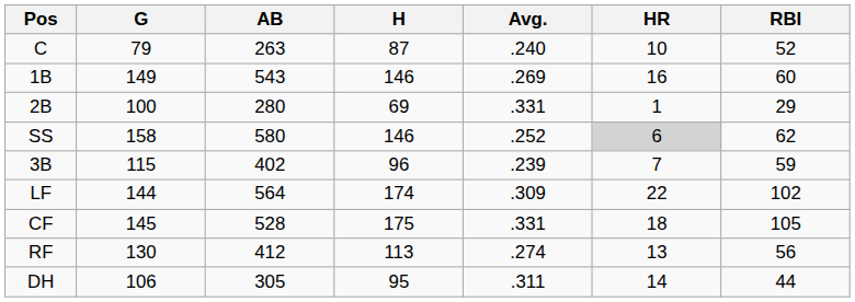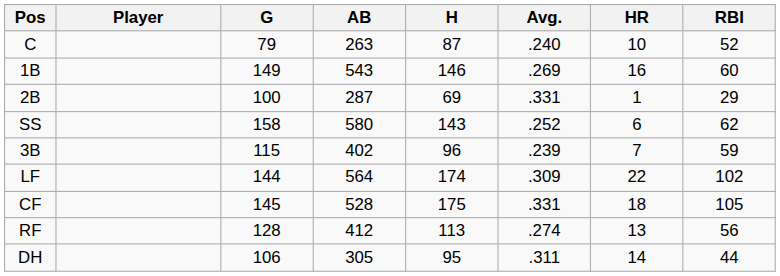+ column: Player
2B | AB: 280 -> 287
SS | H: 146 -> 143
SS | HR: lightgrey background -> no background
RF | G: 130 -> 128
